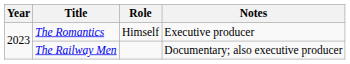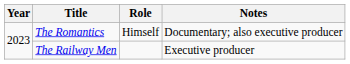The Romantics | Notes: Executive producer -> Documentary; also executive producer
The Railway Men | Notes: Documentary; also executive producer -> Executive producer
